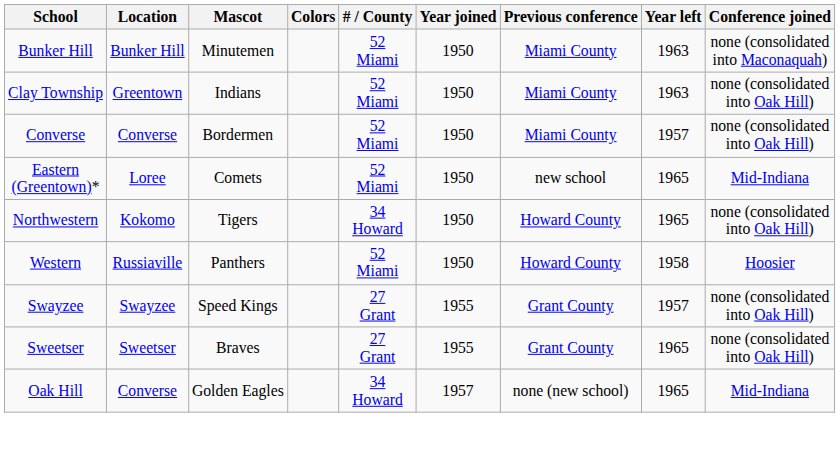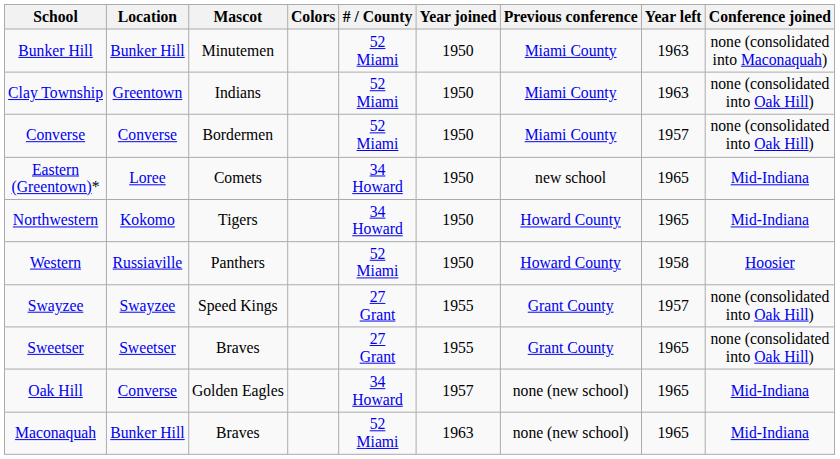Eastern (Greentown)* | # / County: 52 Miami -> 34 Howard
Northwestern | Conference joined: none (consolidated into Oak Hill) -> Mid-Indiana
+ row: Maconaquah | Bunker Hill | Braves | 52 Miami | 1963 | none (new school) | 1965 | Mid-Indiana
